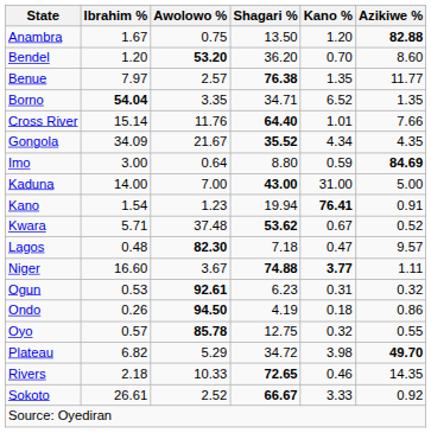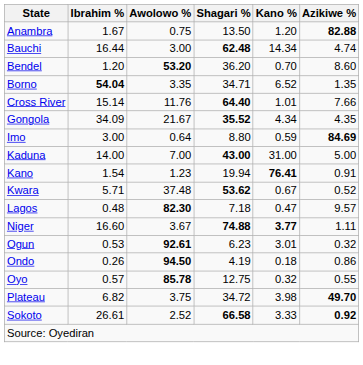+ row: Bauchi | 16.44 | 3.00 | 62.48 | 14.34 | 4.74
- row: Benue | 7.97 | 2.57 | 76.38 | 1.35 | 11.77
Ogun | Kano %: 0.31 -> 3.01
Plateau | Awolowo %: 5.29 -> 3.75
- row: Rivers | 2.18 | 10.33 | 72.65 | 0.46 | 14.35
Sokoto | Shagari %: 66.67 -> 66.58
Sokoto | Azikiwe %: normal -> bold
